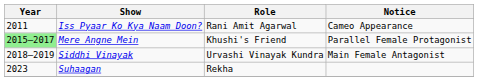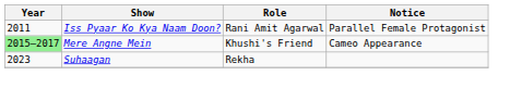Iss Pyaar Ko Kya Naam Doon? | Notice: Cameo Appearance -> Parallel Female Protagonist
Mere Angne Mein | Notice: Parallel Female Protagonist -> Cameo Appearance
- row: 2018–2019 | Siddhi Vinayak | Urvashi Vinayak Kundra | Main Female Antagonist
